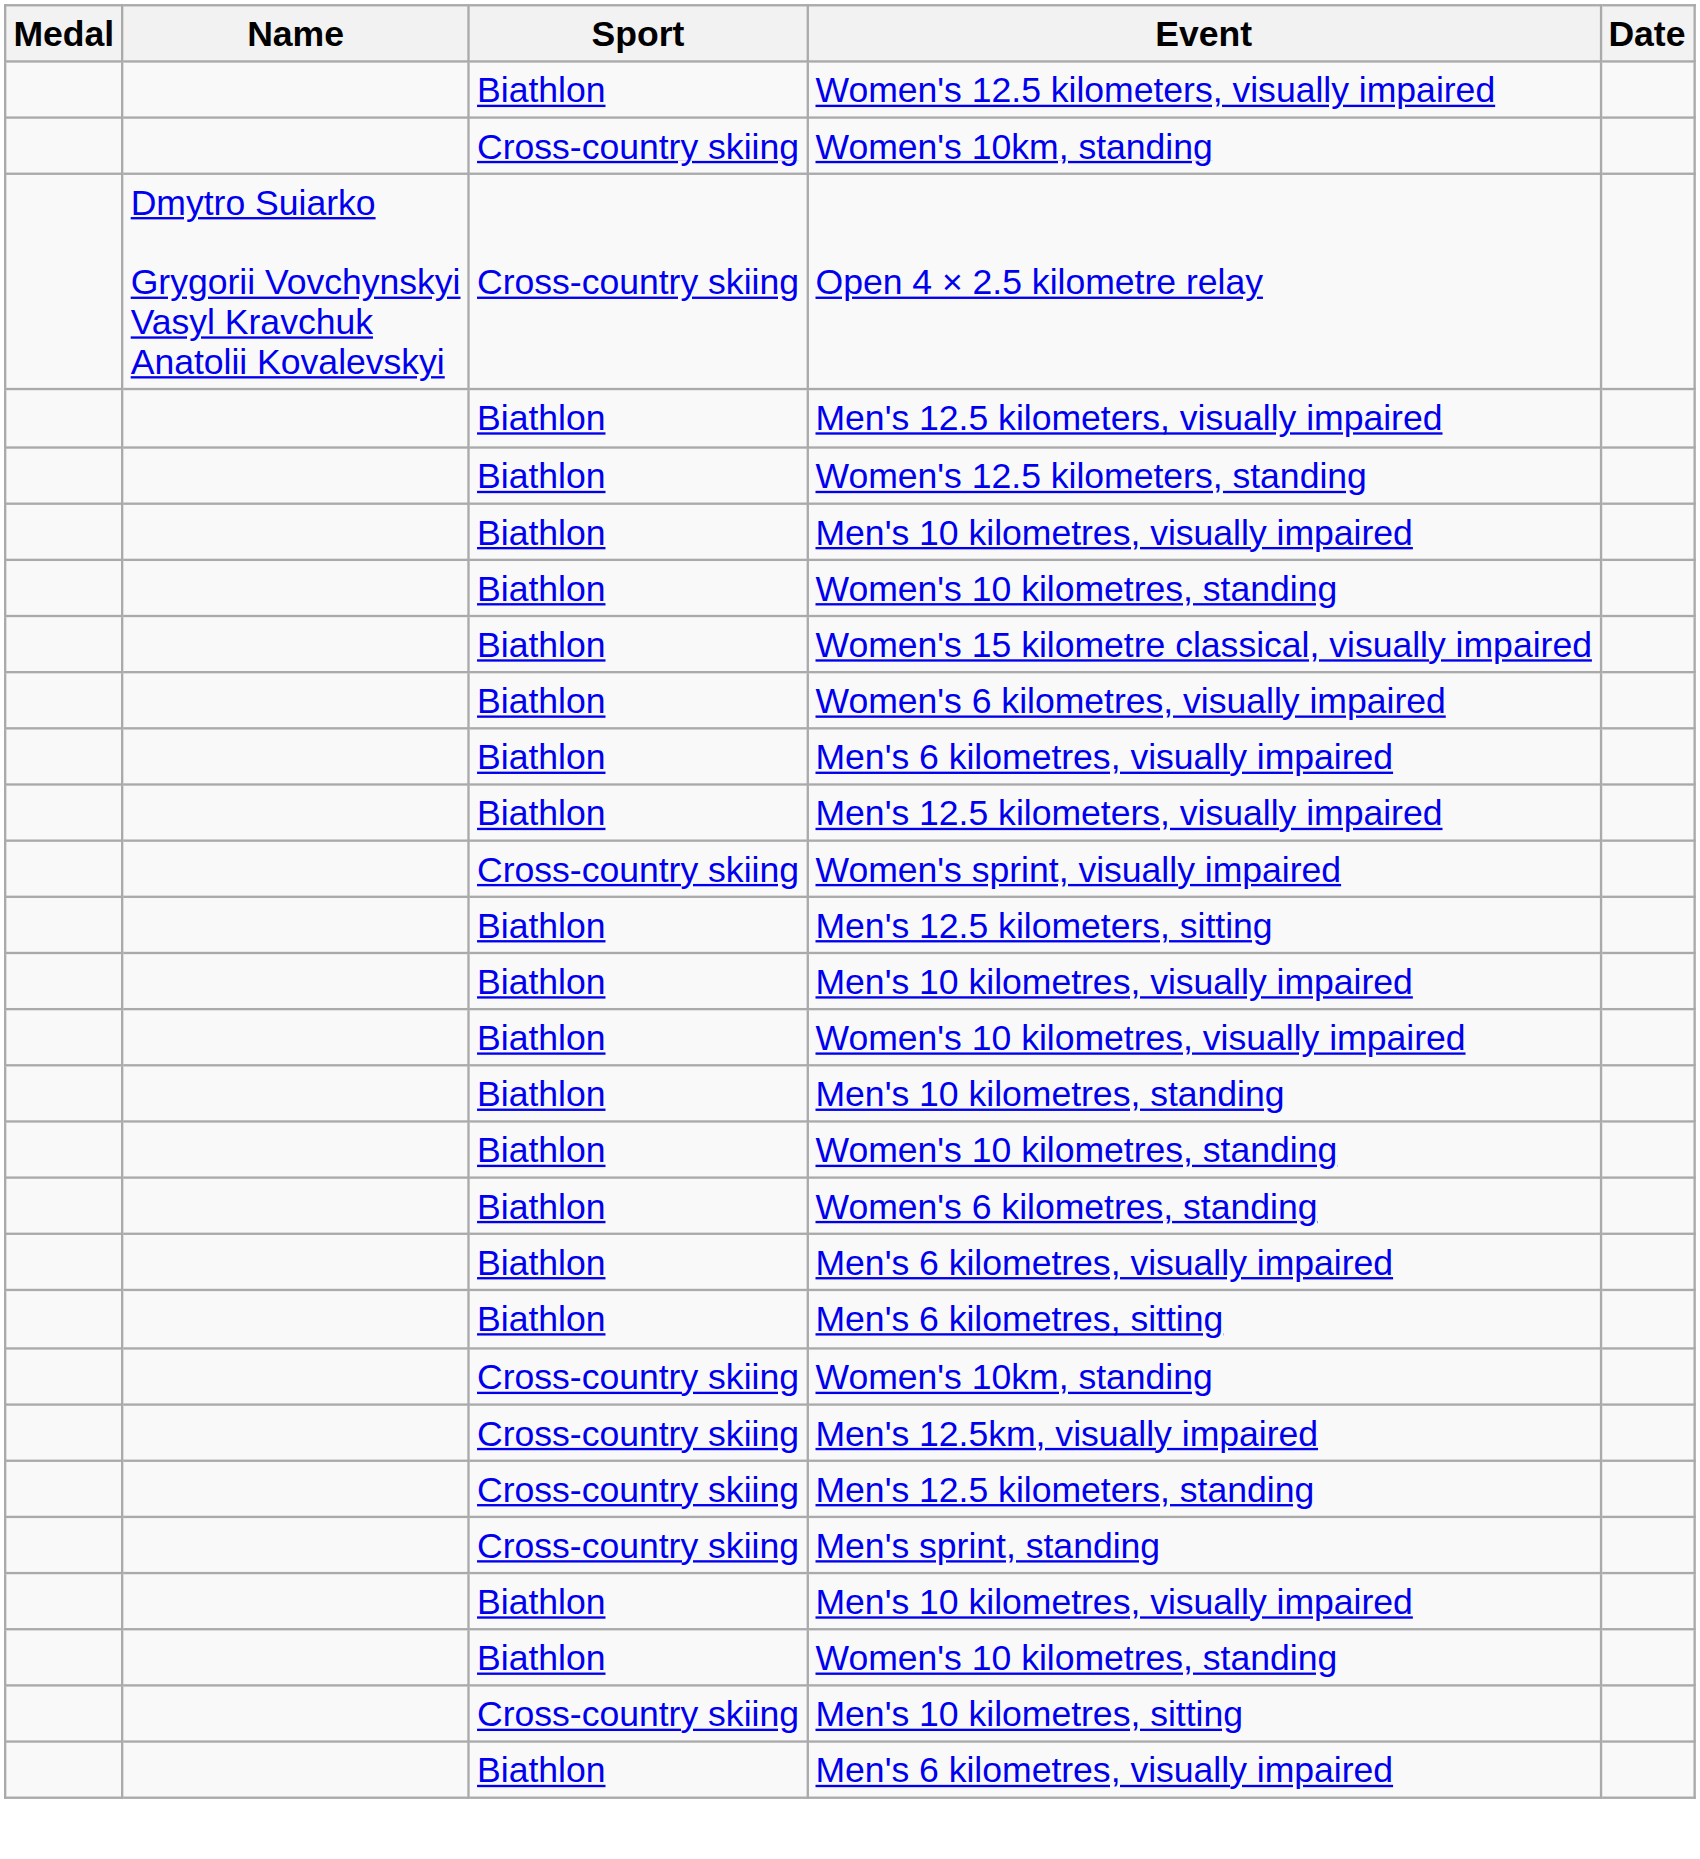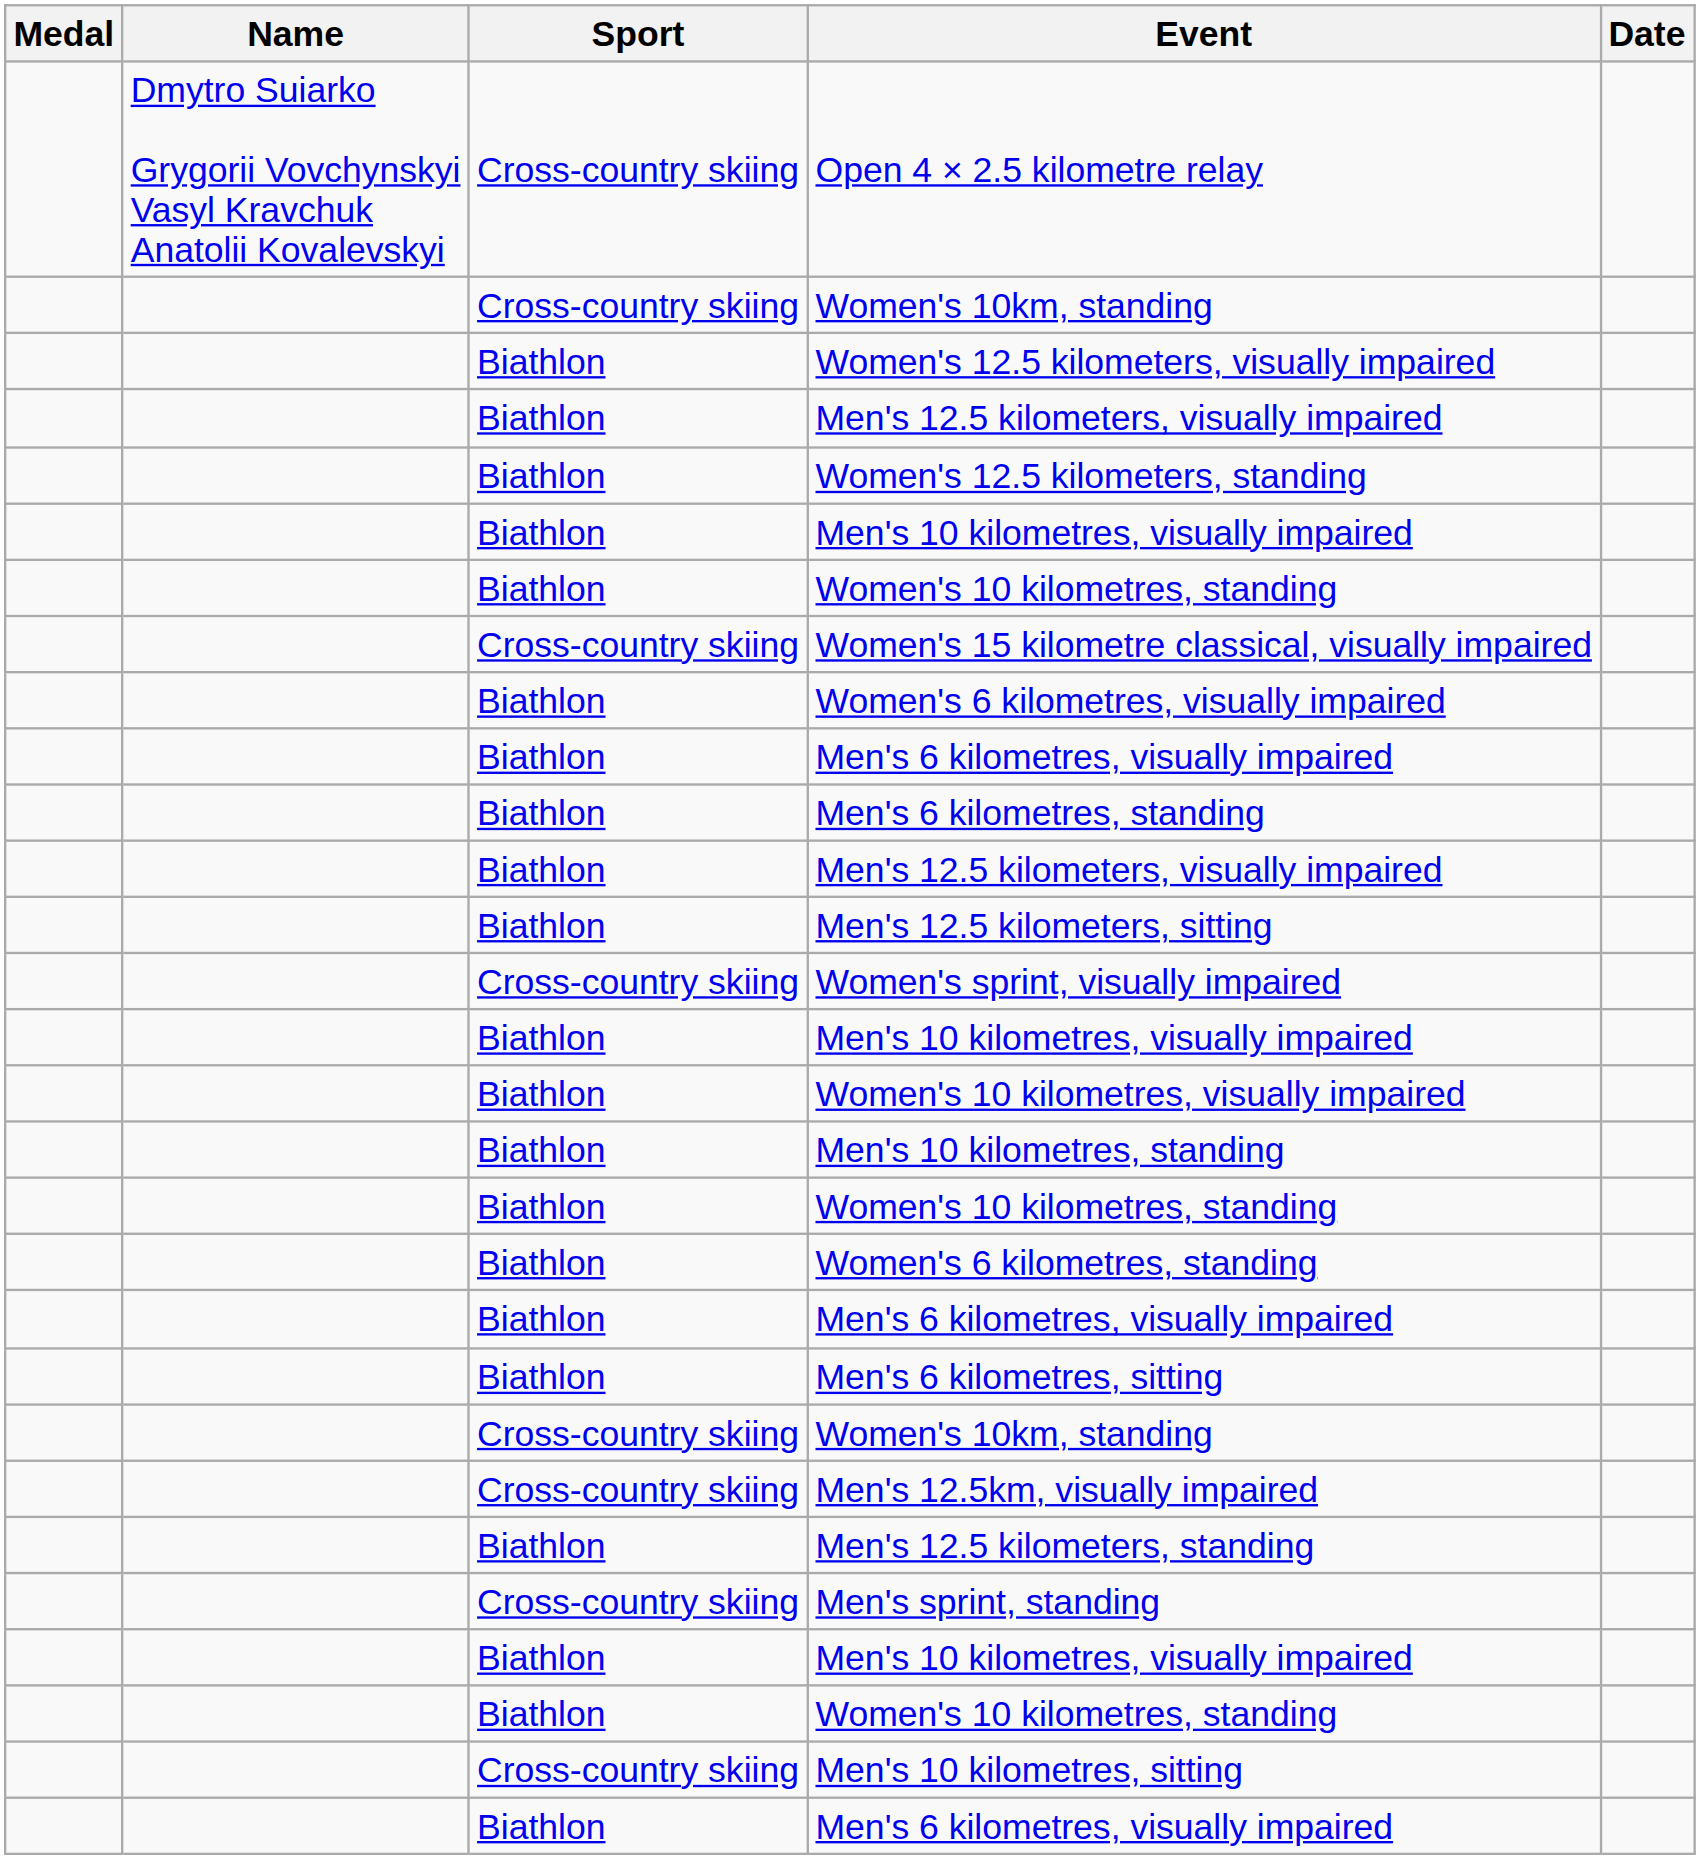rows swapped: Open 4 × 2.5 kilometre relay <-> Women's 12.5 kilometers, visually impaired
Women's 15 kilometre classical, visually impaired | Sport: Biathlon -> Cross-country skiing
+ row: Biathlon | Men's 6 kilometres, standing
rows swapped: Men's 12.5 kilometers, sitting <-> Women's sprint, visually impaired
Men's 12.5 kilometers, standing | Sport: Cross-country skiing -> Biathlon
